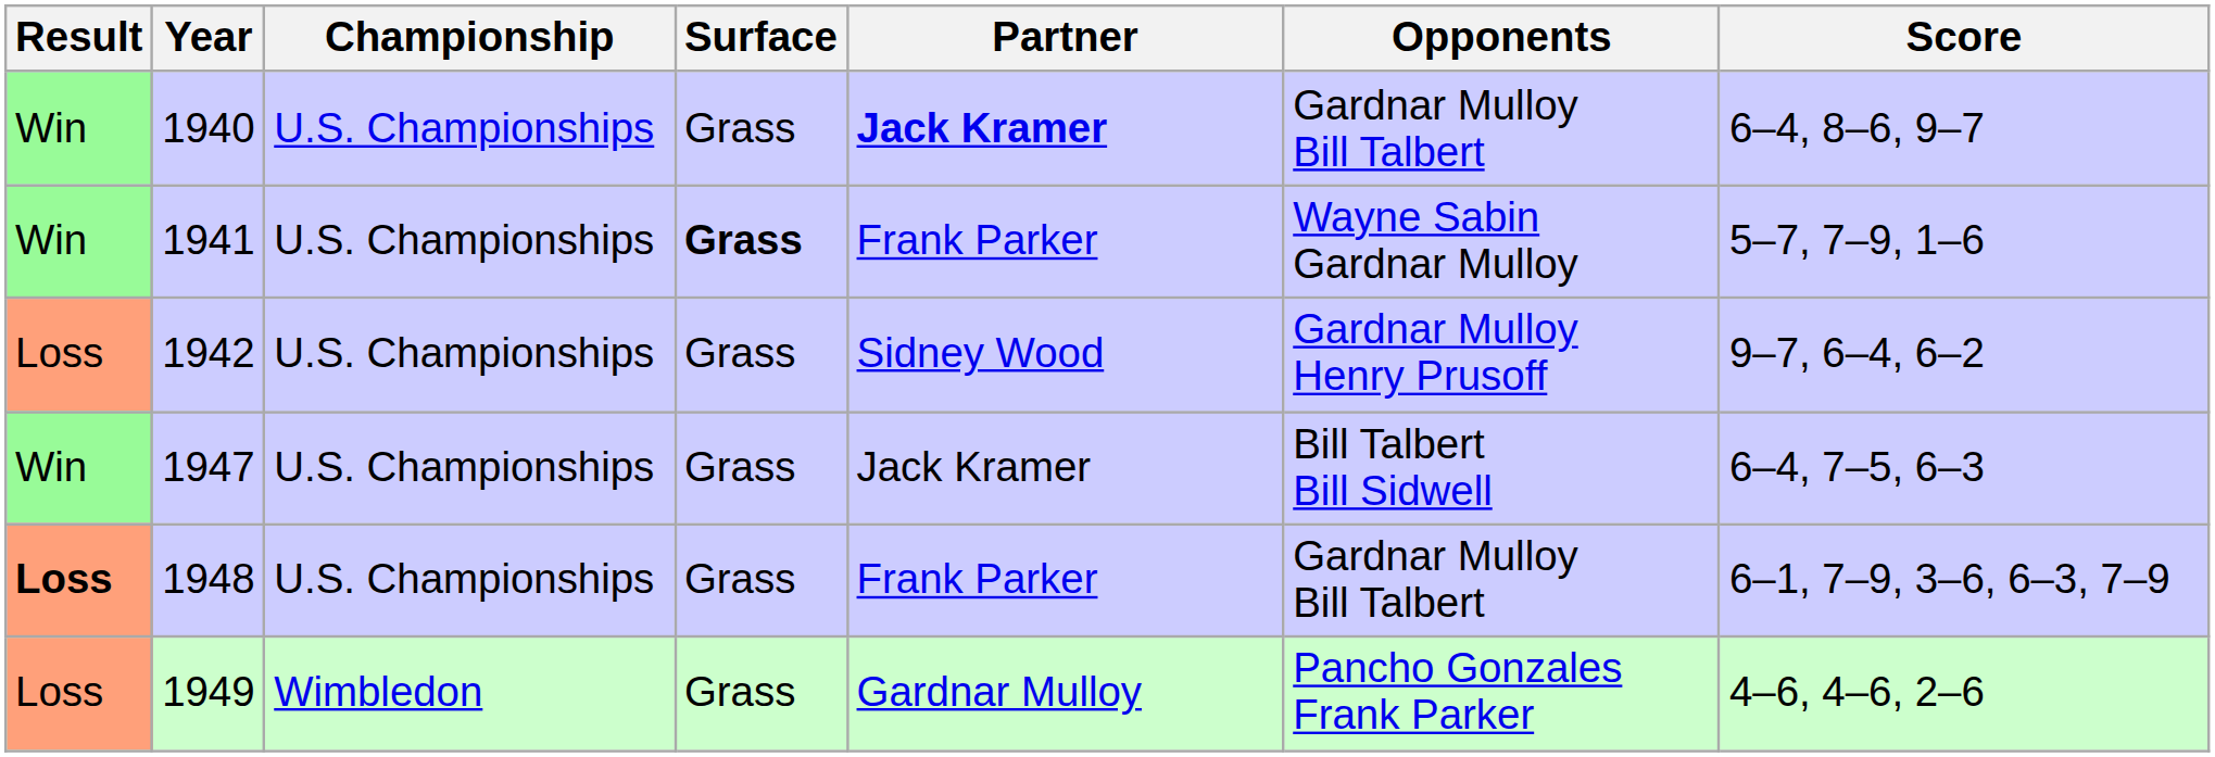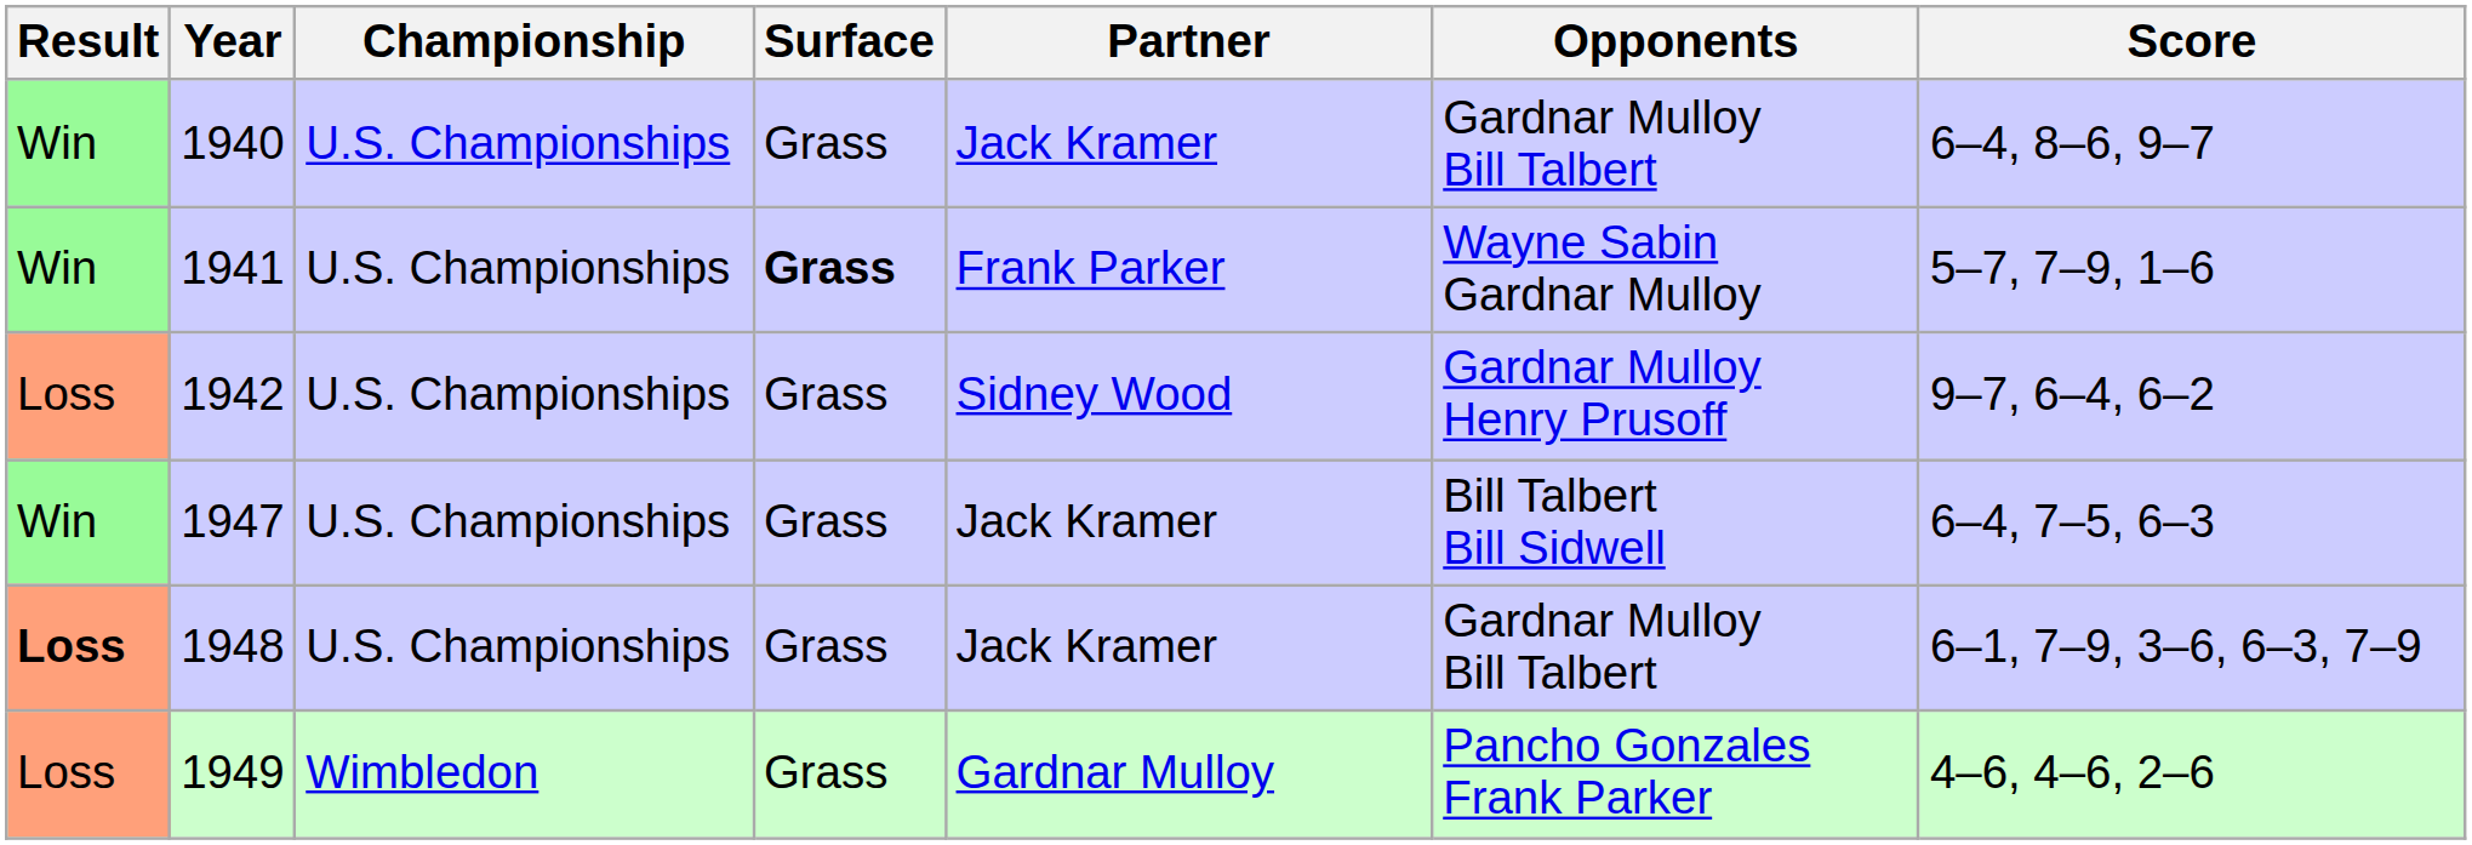1940 | Partner: bold -> normal
1948 | Partner: Frank Parker -> Jack Kramer
